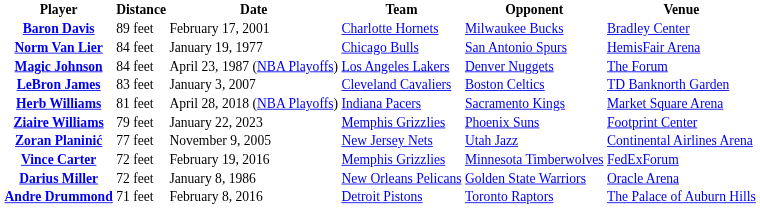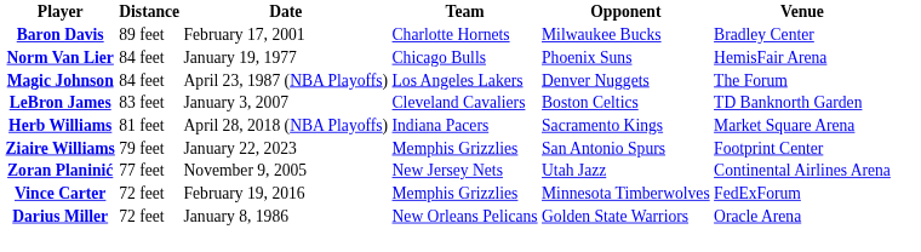Norm Van Lier | Opponent: San Antonio Spurs -> Phoenix Suns
Ziaire Williams | Opponent: Phoenix Suns -> San Antonio Spurs
- row: Andre Drummond | 71 feet | February 8, 2016 | Detroit Pistons | Toronto Raptors | The Palace of Auburn Hills
